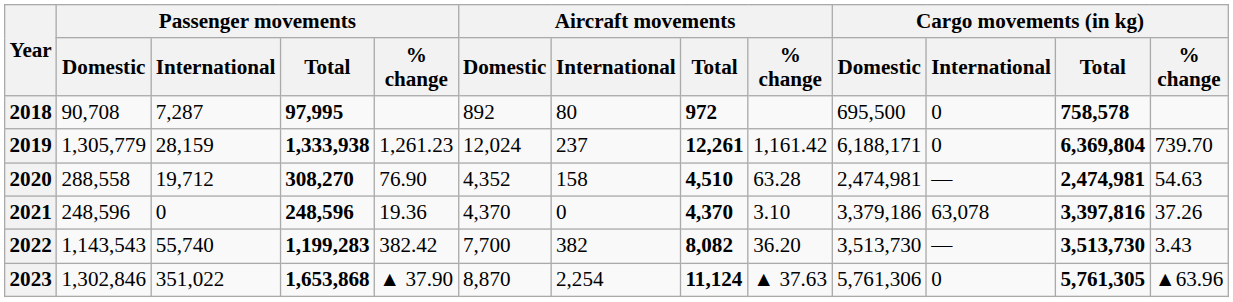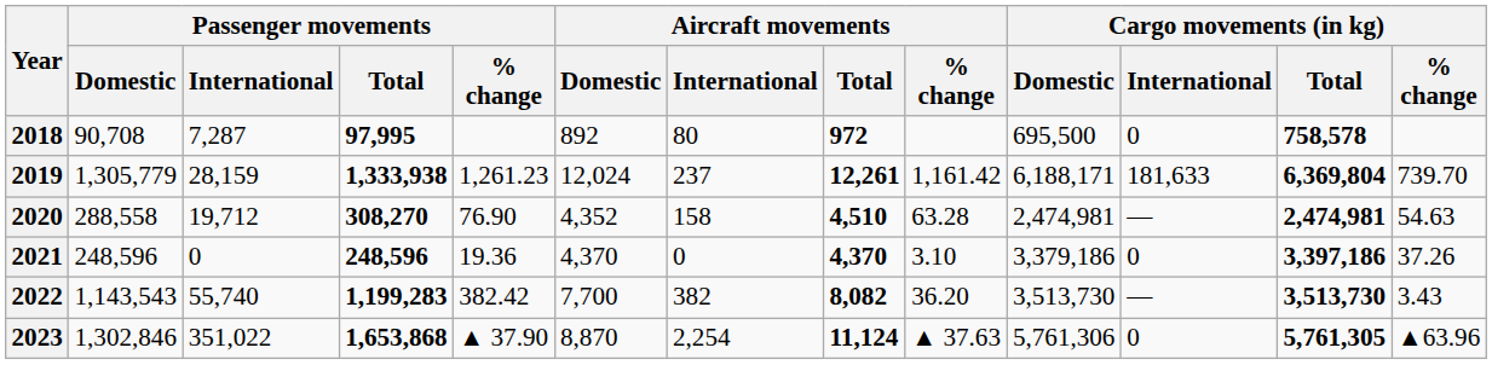2019 | Cargo movements (in kg) / International: 0 -> 181,633
2021 | Cargo movements (in kg) / International: 63,078 -> 0
2021 | Cargo movements (in kg) / Total: 3,397,816 -> 3,397,186
